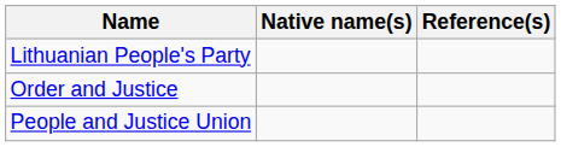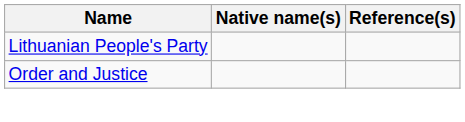- row: People and Justice Union
